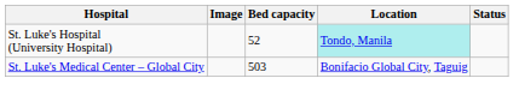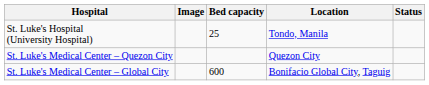St. Luke's Hospital (University Hospital) | Bed capacity: 52 -> 25
St. Luke's Hospital (University Hospital) | Location: paleturquoise background -> no background
+ row: St. Luke's Medical Center – Quezon City | Quezon City
St. Luke's Medical Center – Global City | Bed capacity: 503 -> 600
